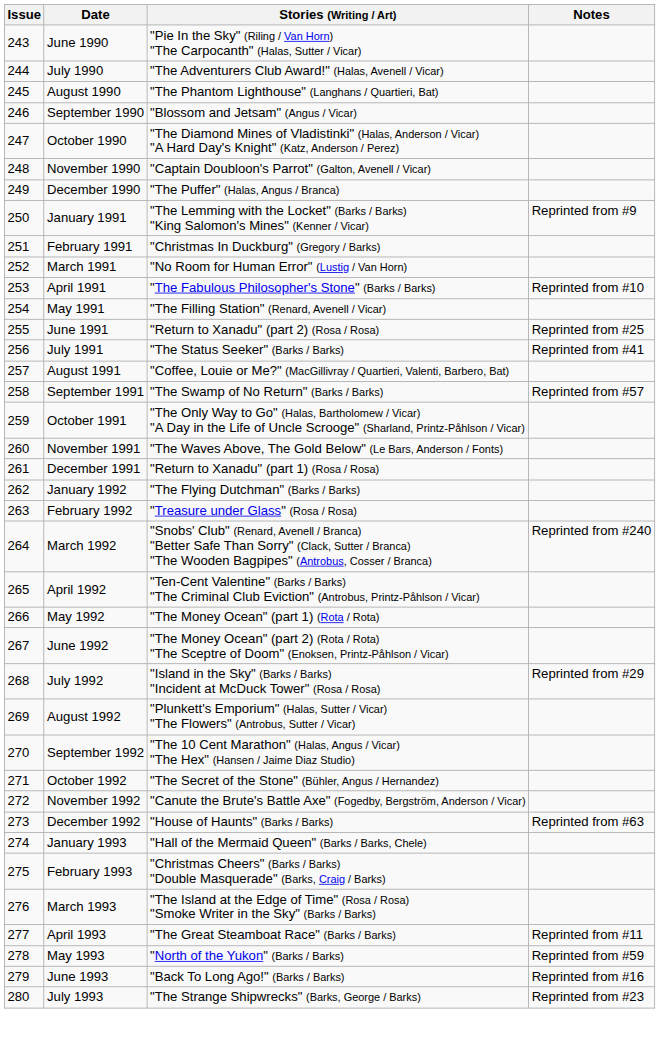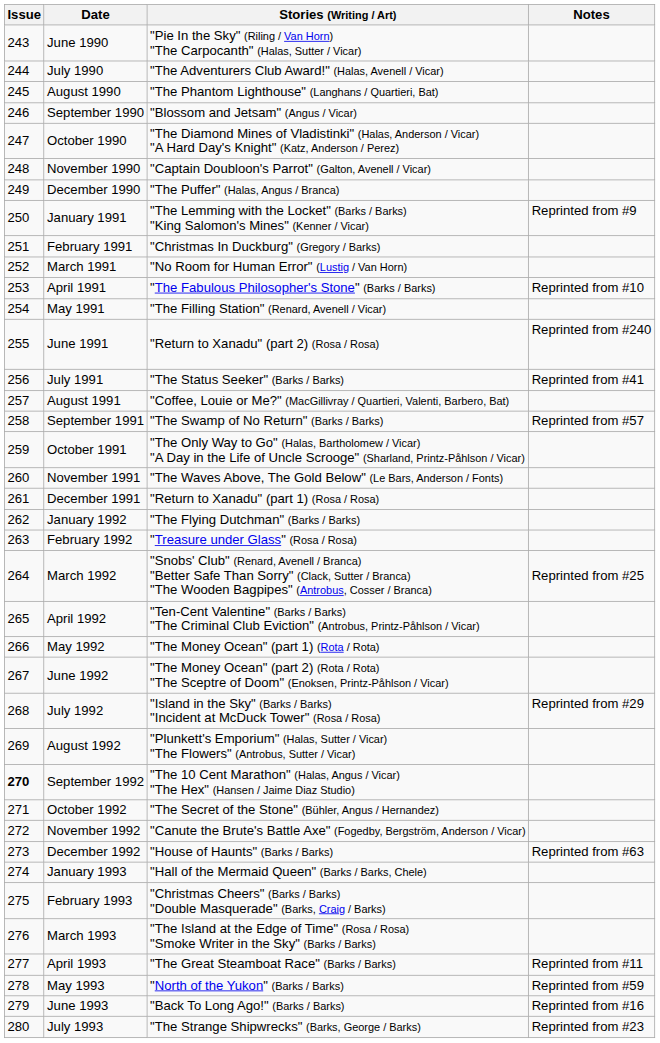June 1991 | Notes: Reprinted from #25 -> Reprinted from #240
March 1992 | Notes: Reprinted from #240 -> Reprinted from #25
September 1992 | Issue: normal -> bold
